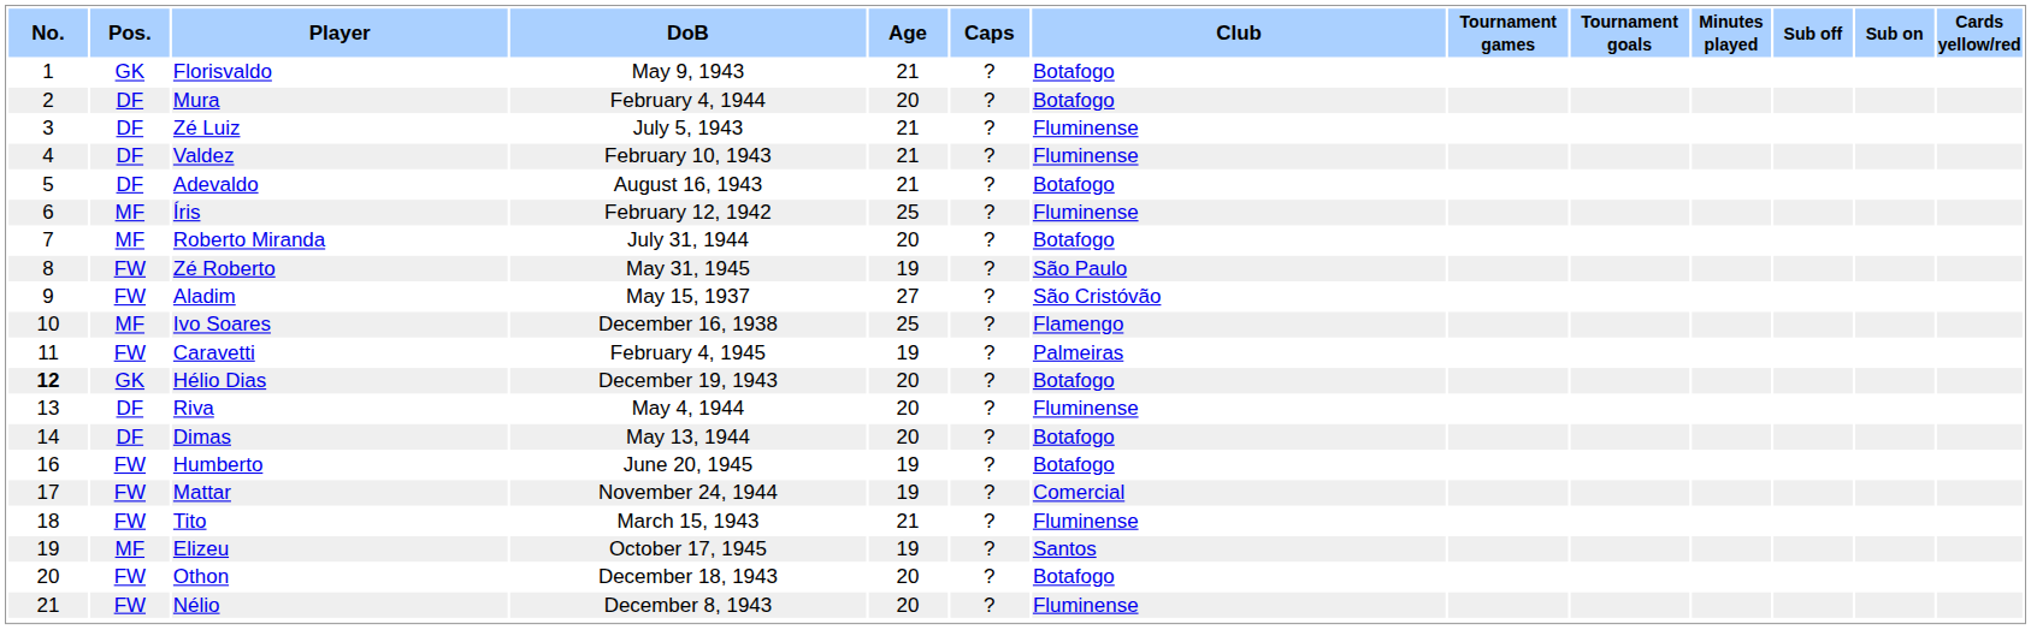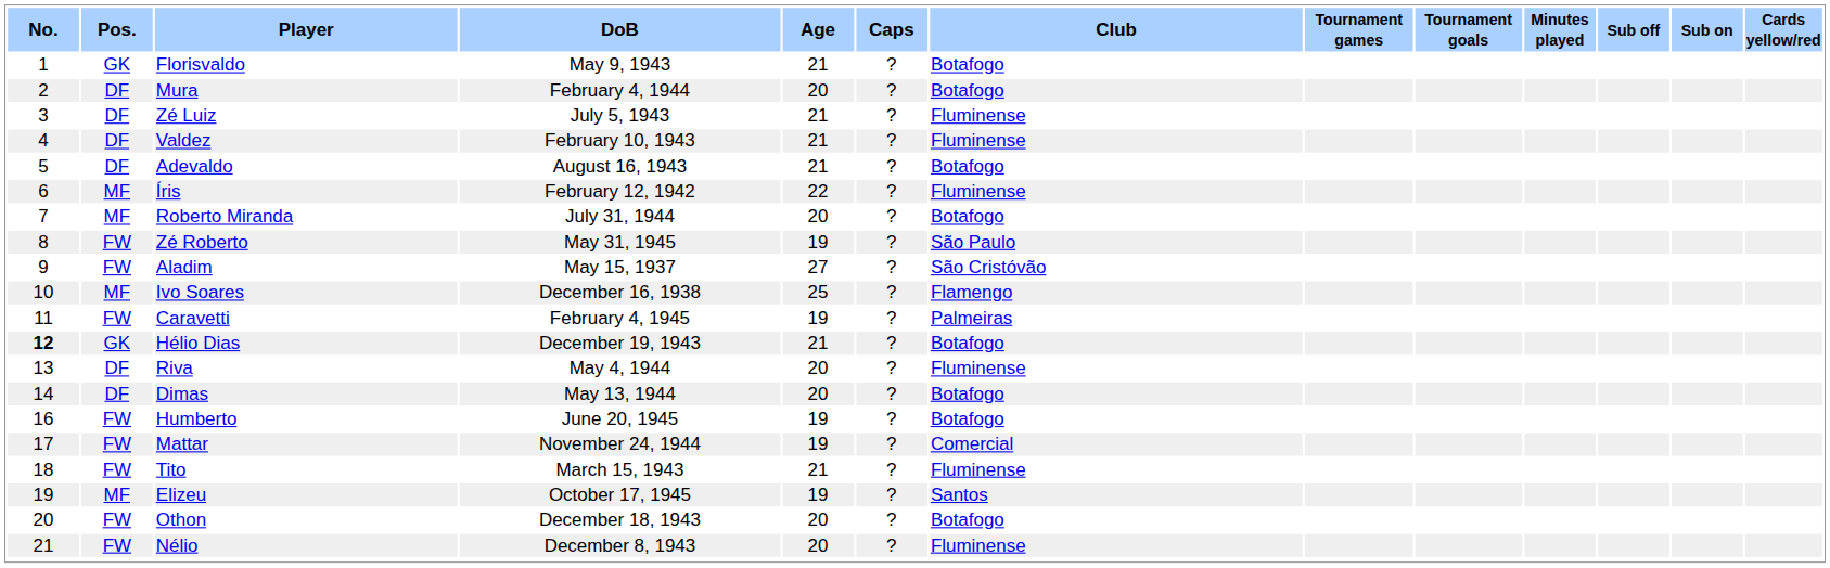Íris | Age: 25 -> 22
Hélio Dias | Age: 20 -> 21
